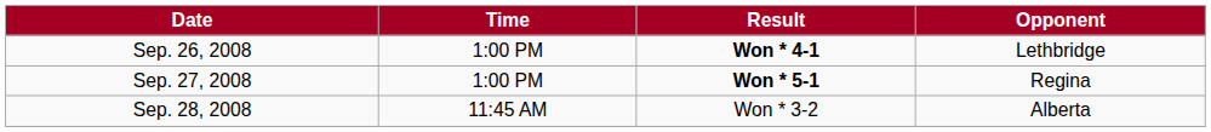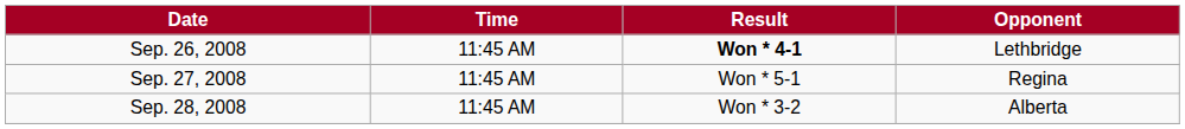Sep. 26, 2008 | Time: 1:00 PM -> 11:45 AM
Sep. 27, 2008 | Time: 1:00 PM -> 11:45 AM
Sep. 27, 2008 | Result: bold -> normal
